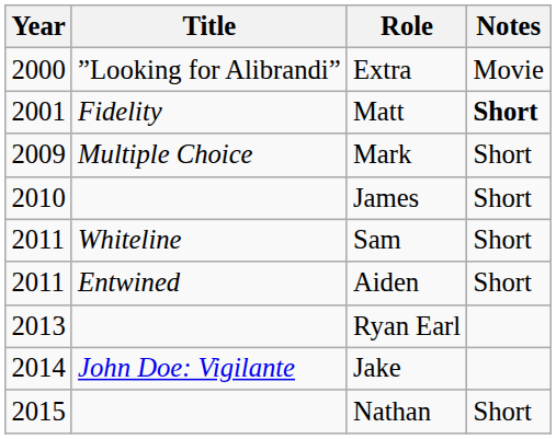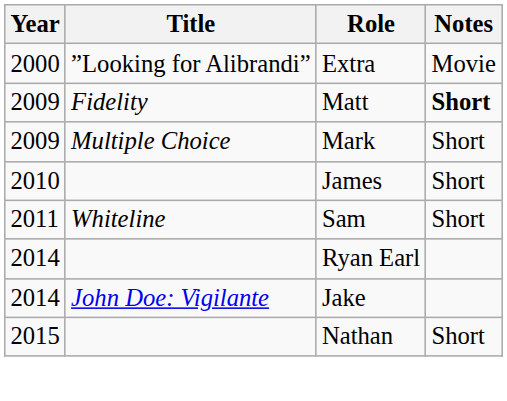Matt | Year: 2001 -> 2009
- row: 2011 | Entwined | Aiden | Short
Ryan Earl | Year: 2013 -> 2014
